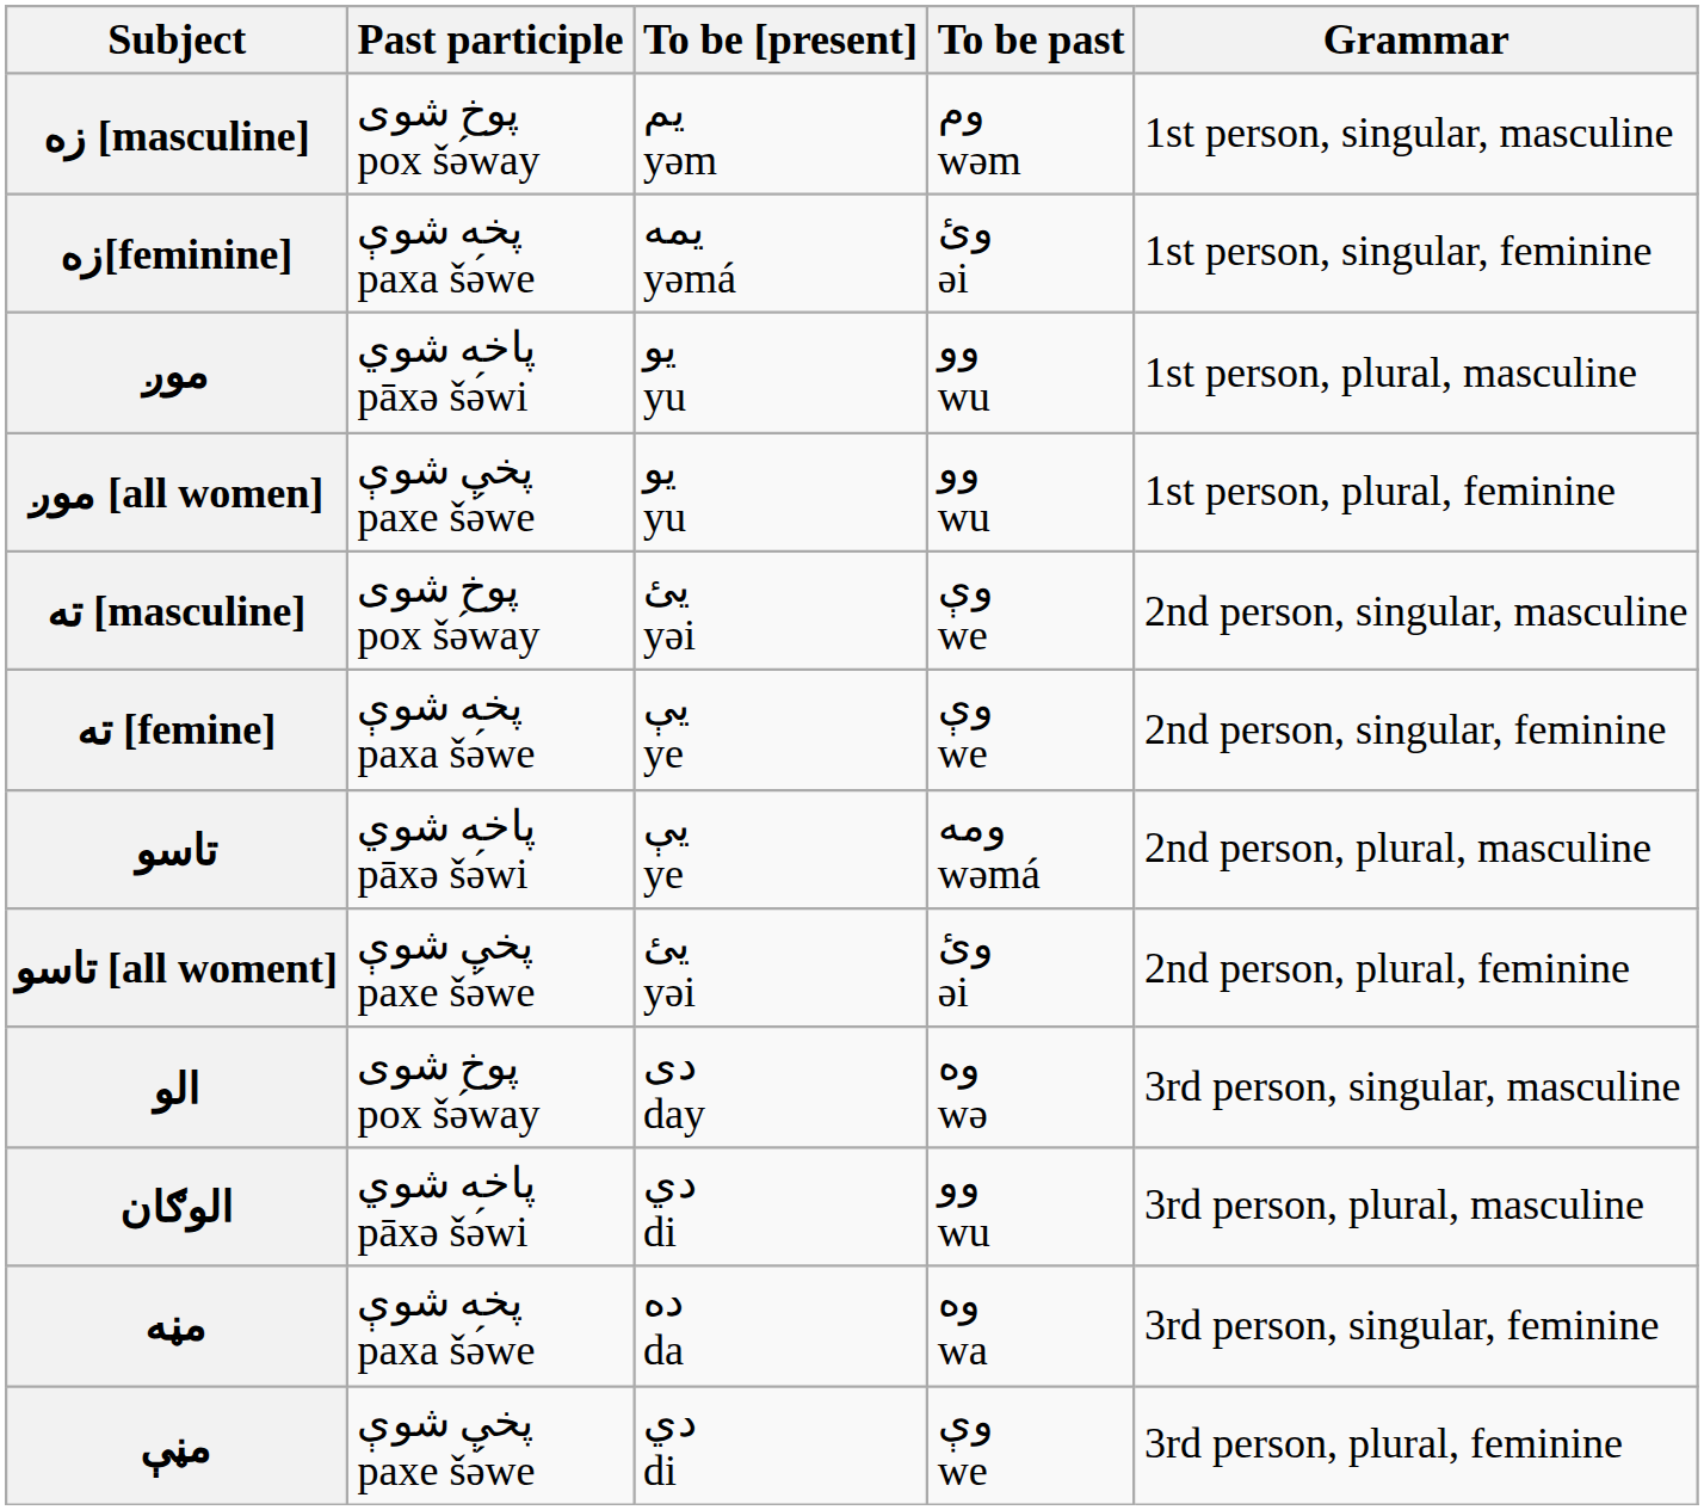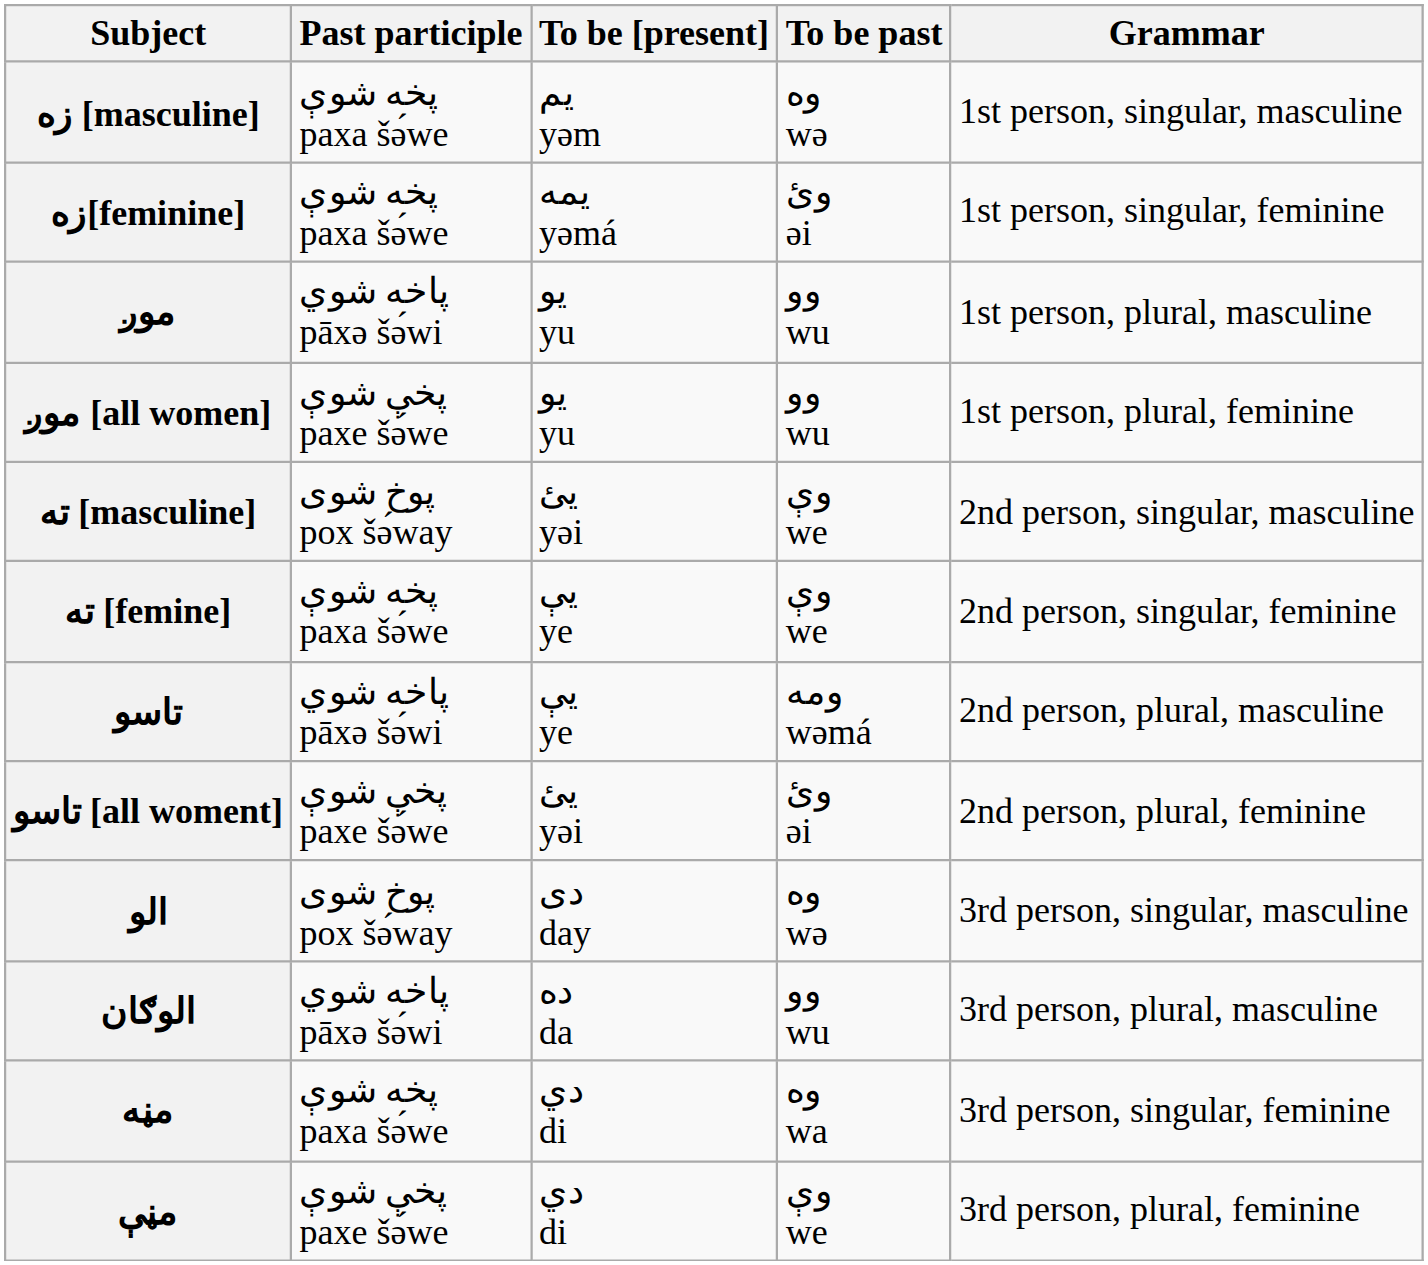زه [masculine] | Past participle: پوخ شوی pox šə́way -> پخه شوې paxa šə́we
زه [masculine] | To be past: وم wəm -> وه wə
الوګان | To be [present]: دي di -> ده da
مڼه | To be [present]: ده da -> دي di
